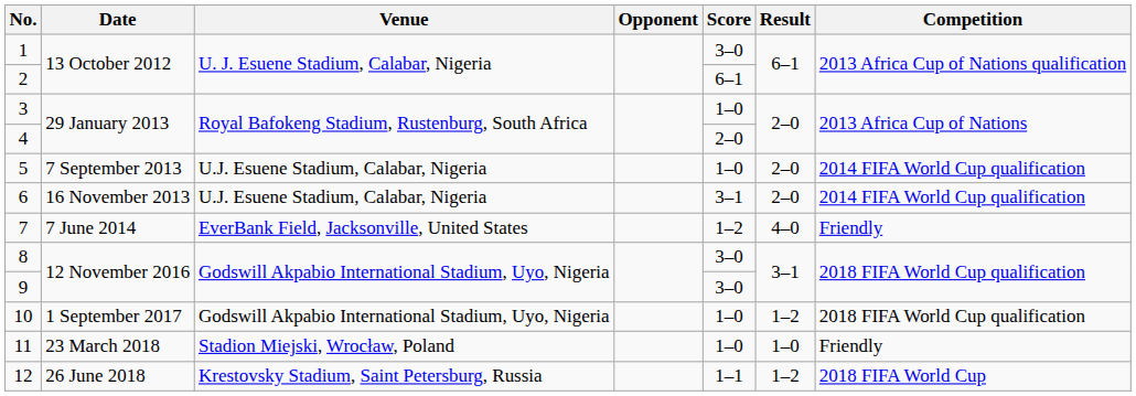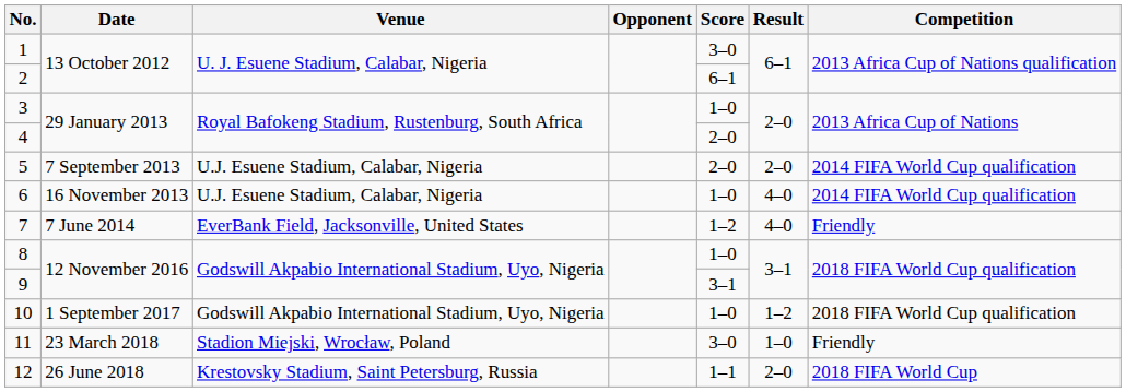5 | Score: 1–0 -> 2–0
6 | Score: 3–1 -> 1–0
6 | Result: 2–0 -> 4–0
8 | Score: 3–0 -> 1–0
9 | Score: 3–0 -> 3–1
11 | Score: 1–0 -> 3–0
12 | Result: 1–2 -> 2–0
